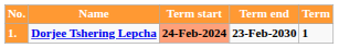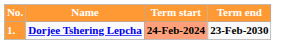- column: Term | 1
